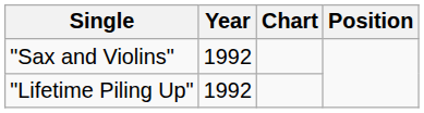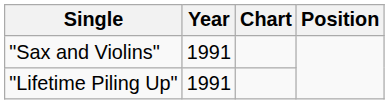"Sax and Violins" | Year: 1992 -> 1991
"Lifetime Piling Up" | Year: 1992 -> 1991
